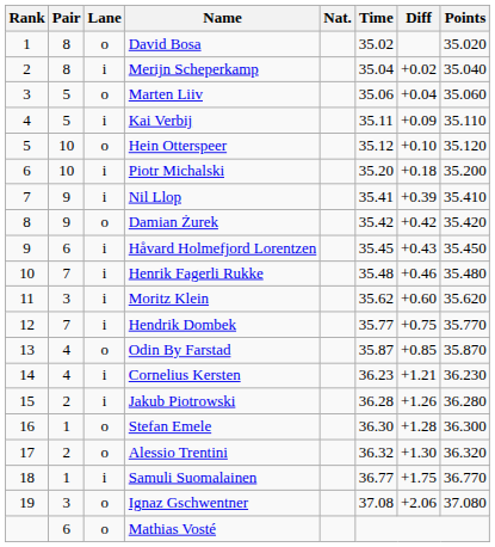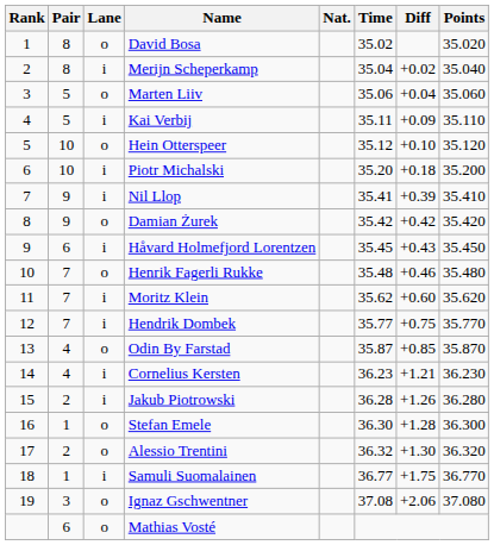Henrik Fagerli Rukke | Lane: i -> o
Moritz Klein | Pair: 3 -> 7
